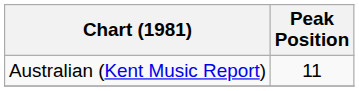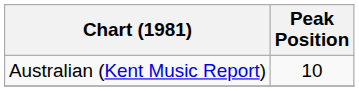Australian (Kent Music Report) | Peak Position: 11 -> 10
